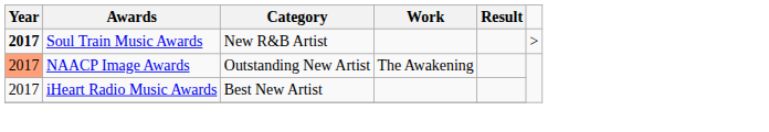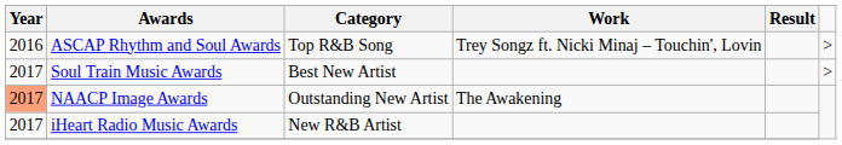+ row: 2016 | ASCAP Rhythm and Soul Awards | Top R&B Song | Trey Songz ft. Nicki Minaj – Touchin', Lovin | >
Soul Train Music Awards | Year: bold -> normal
Soul Train Music Awards | Category: New R&B Artist -> Best New Artist
iHeart Radio Music Awards | Category: Best New Artist -> New R&B Artist
